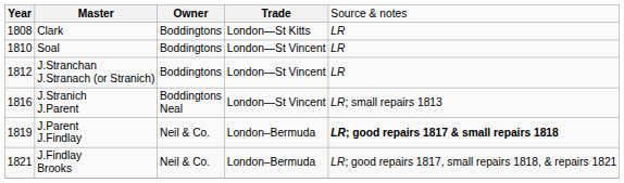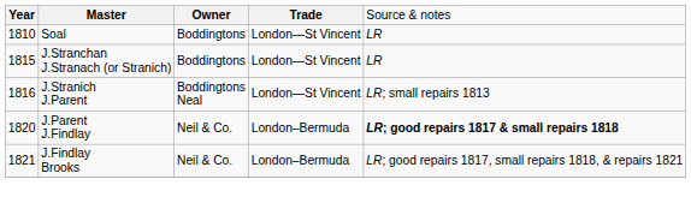- row: 1808 | Clark | Boddingtons | London—St Kitts | LR
J.Stranchan J.Stranach (or Stranich) | column 1: 1812 -> 1815
J.Parent J.Findlay | column 1: 1819 -> 1820
